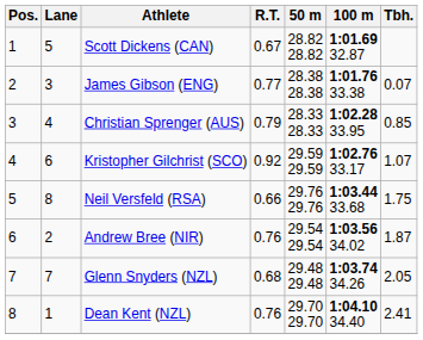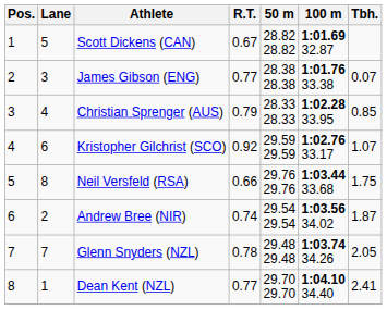Andrew Bree (NIR) | R.T.: 0.76 -> 0.74
Glenn Snyders (NZL) | R.T.: 0.68 -> 0.78
Dean Kent (NZL) | R.T.: 0.76 -> 0.77
